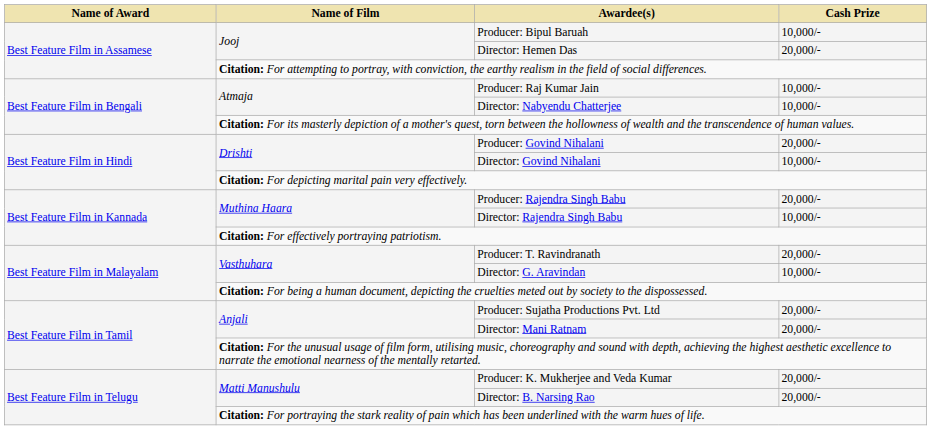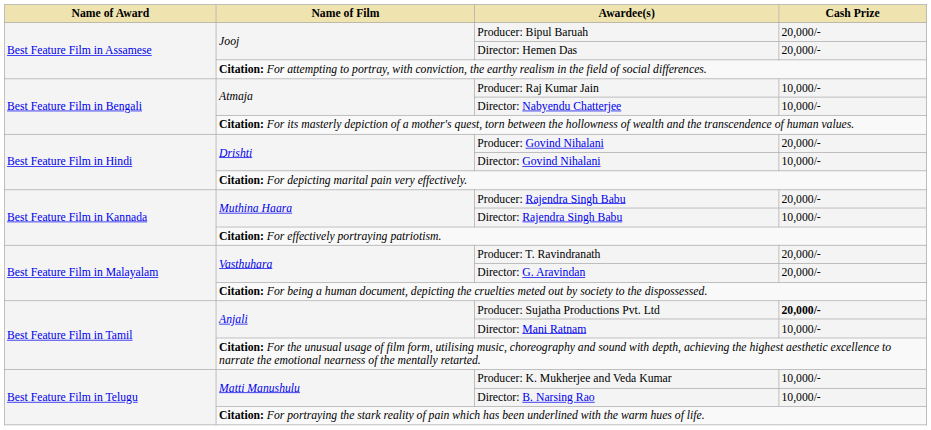Producer: Bipul Baruah | Cash Prize: 10,000/- -> 20,000/-
Director: G. Aravindan | Cash Prize: 10,000/- -> 20,000/-
Producer: Sujatha Productions Pvt. Ltd | Cash Prize: normal -> bold
Director: Mani Ratnam | Cash Prize: 20,000/- -> 10,000/-
Producer: K. Mukherjee and Veda Kumar | Cash Prize: 20,000/- -> 10,000/-
Director: B. Narsing Rao | Cash Prize: 20,000/- -> 10,000/-
